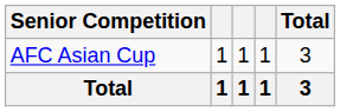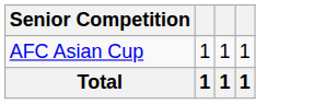- column: Total | 3 | 3
